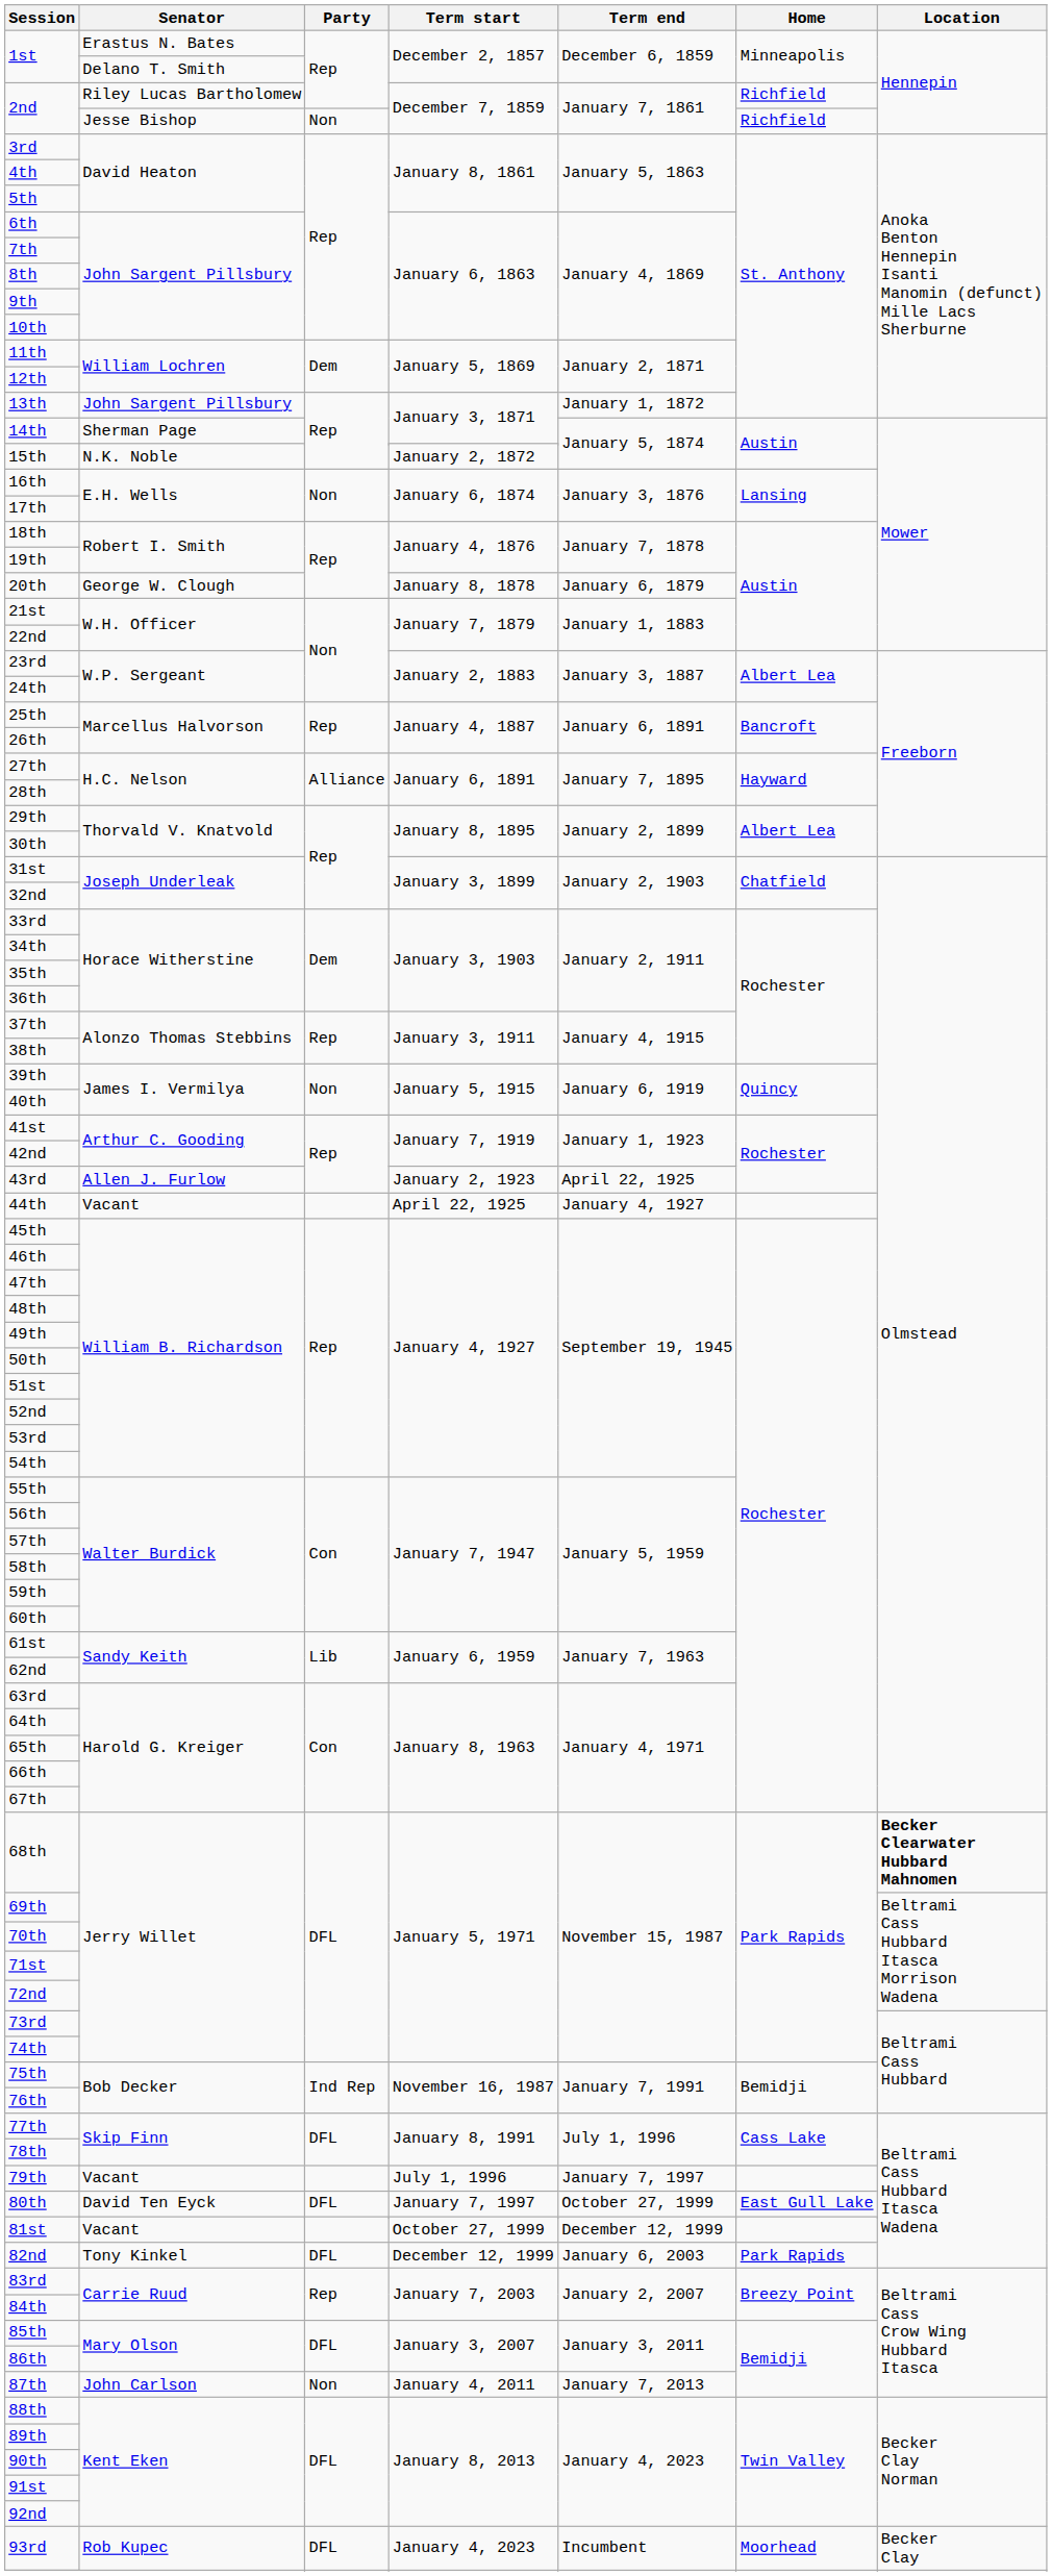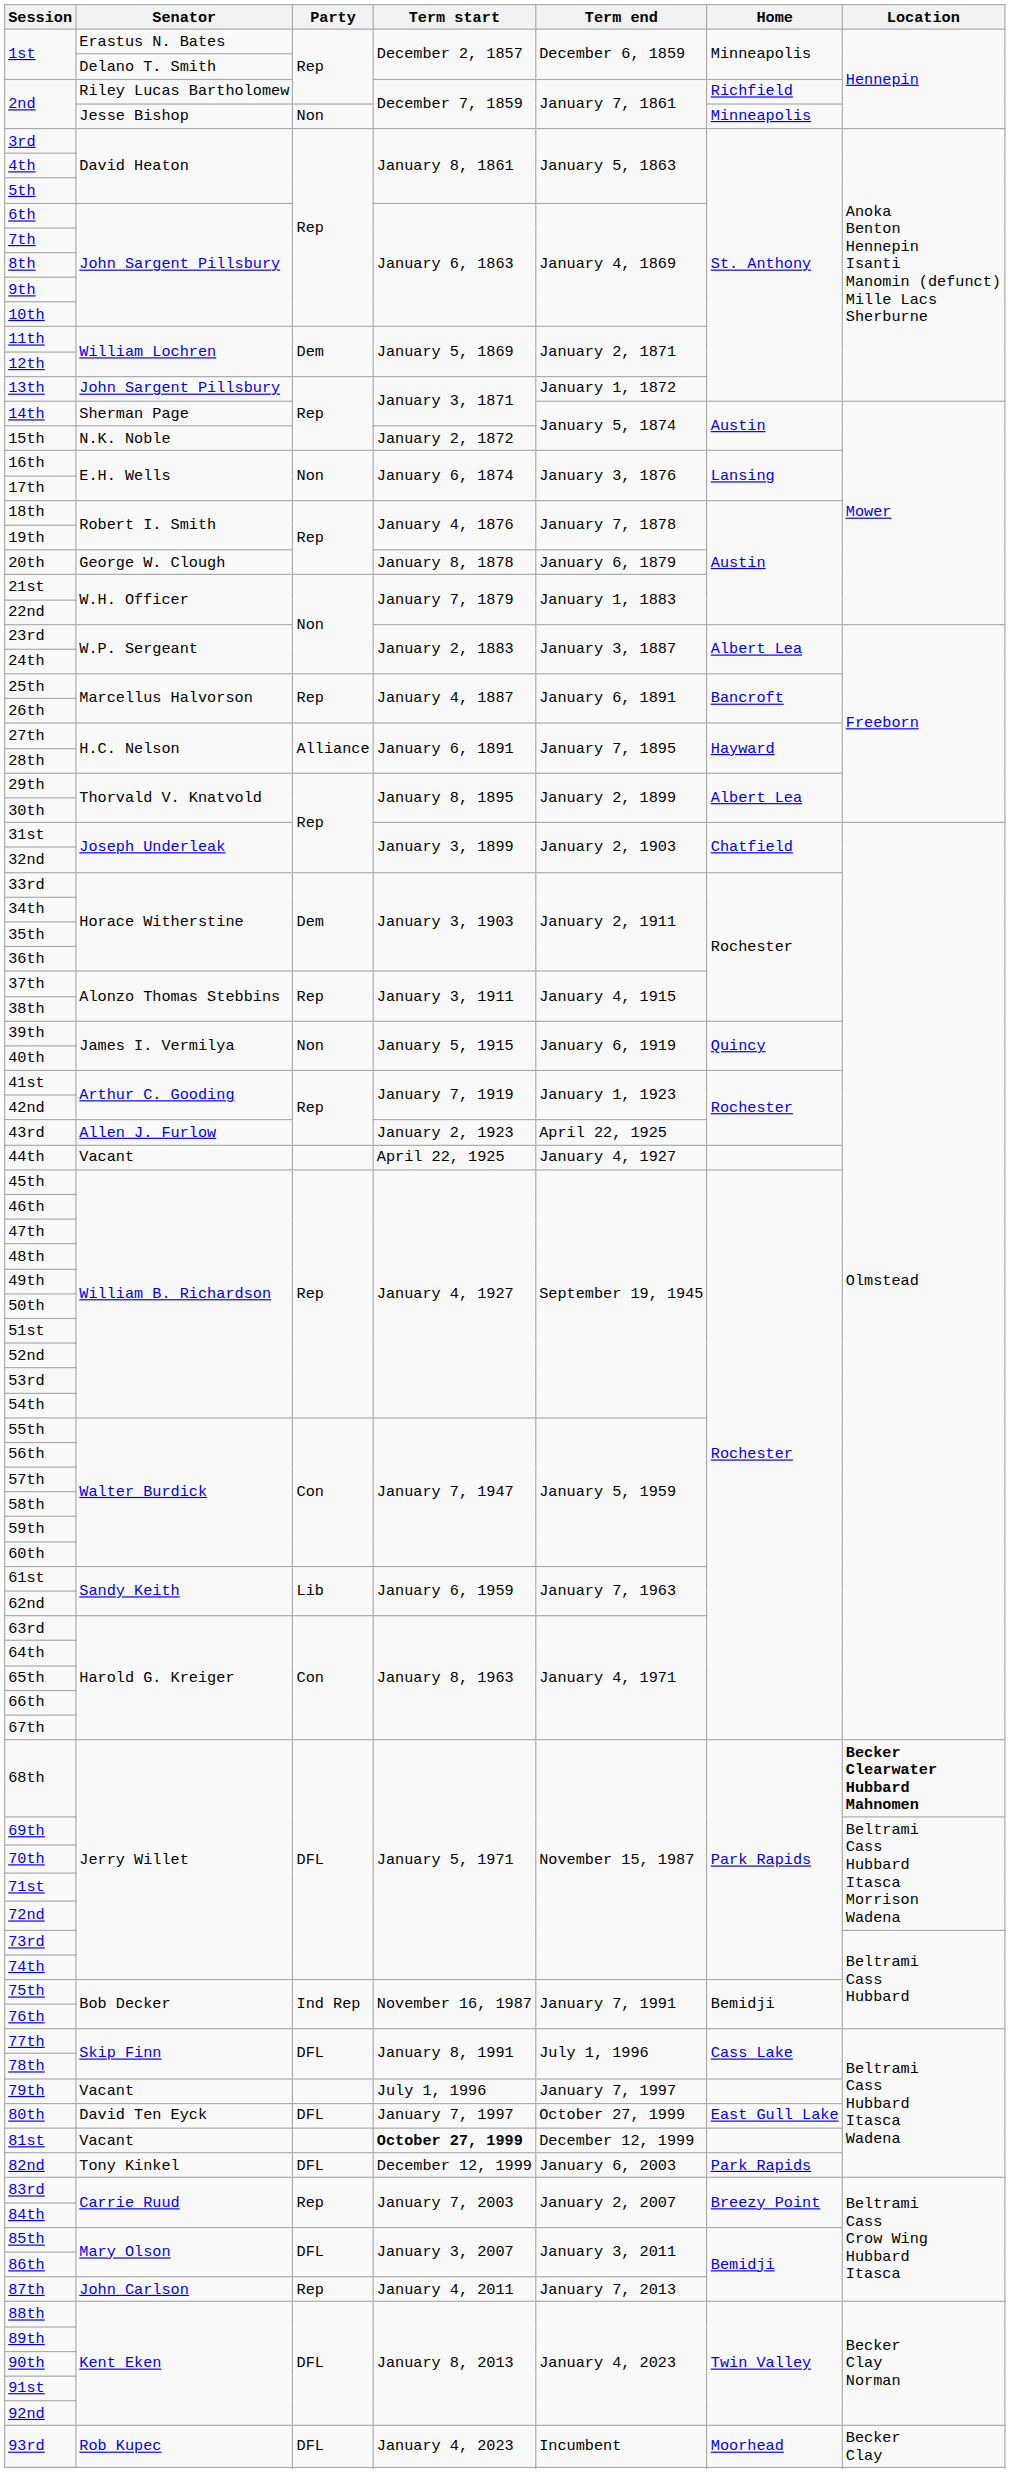2nd / Jesse Bishop | Home: Richfield -> Minneapolis
81st / Vacant | Term start: normal -> bold
87th | Party: Non -> Rep
